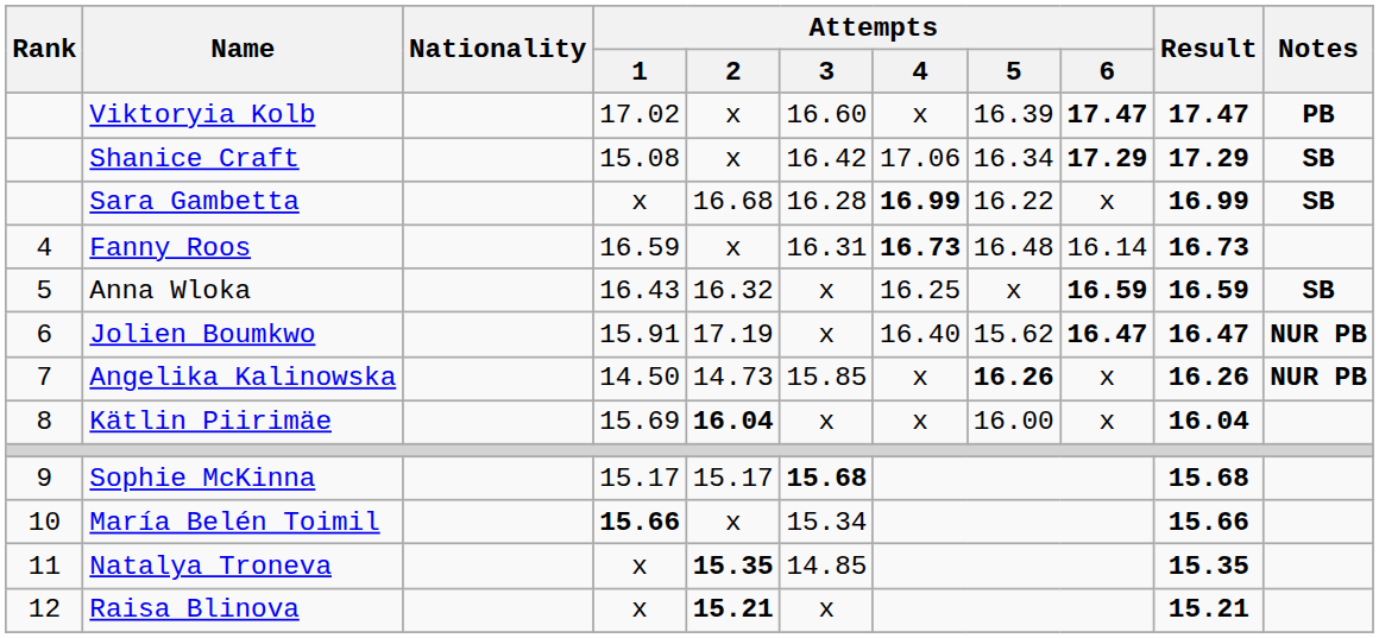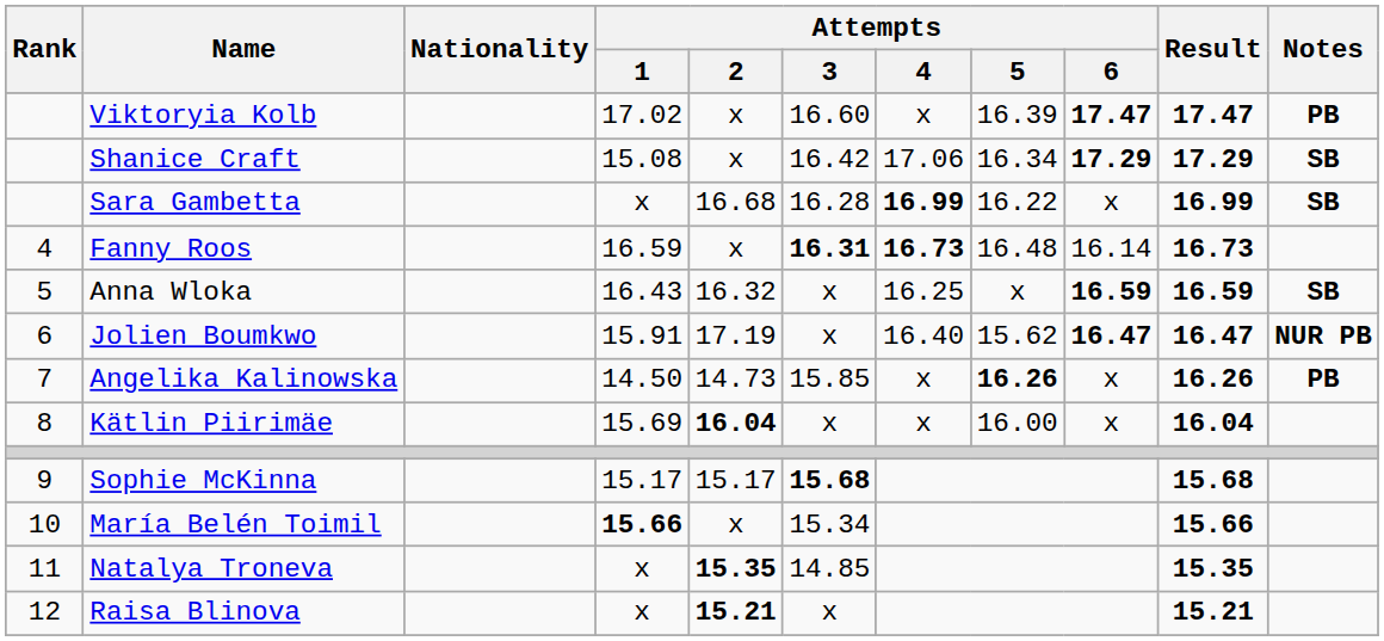Fanny Roos | Attempts / 3: normal -> bold
Angelika Kalinowska | Notes: NUR PB -> PB
